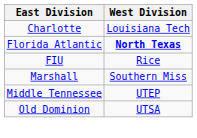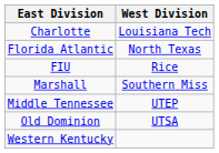Florida Atlantic | West Division: bold -> normal
+ row: Western Kentucky
